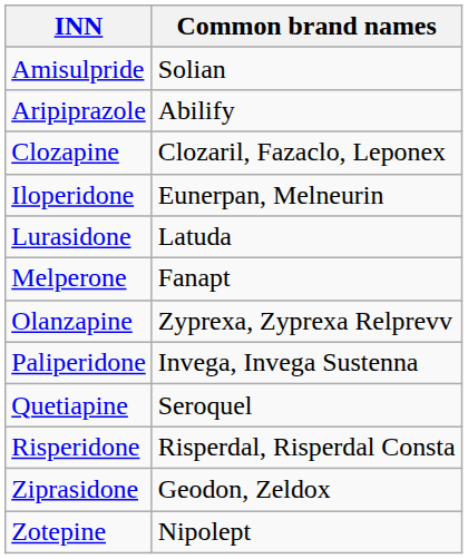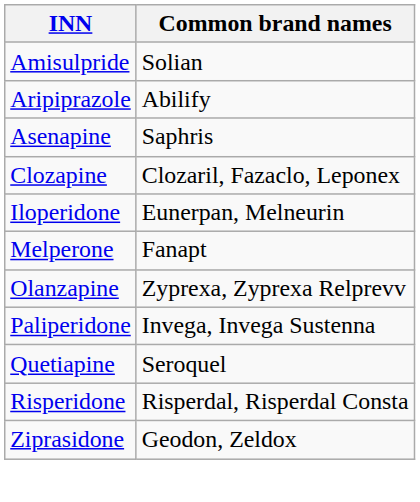+ row: Asenapine | Saphris
- row: Lurasidone | Latuda
- row: Zotepine | Nipolept
